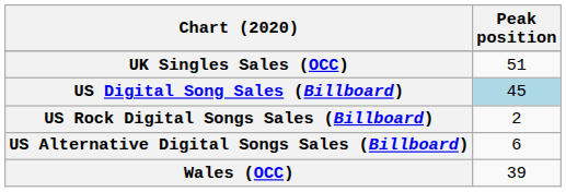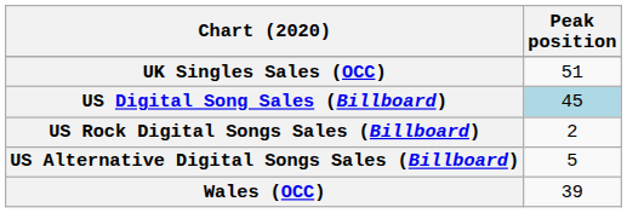US Alternative Digital Songs Sales (Billboard) | Peak position: 6 -> 5
